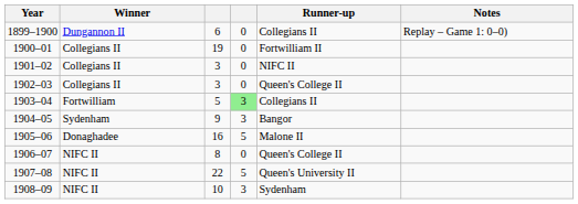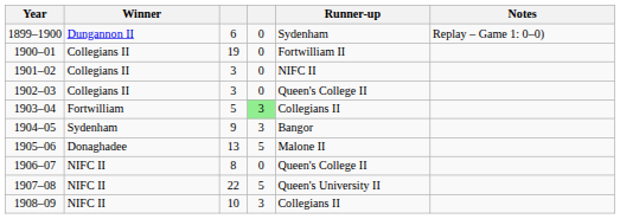1899–1900 | Runner-up: Collegians II -> Sydenham
1905–06 | column 3: 16 -> 13
1908–09 | Runner-up: Sydenham -> Collegians II
